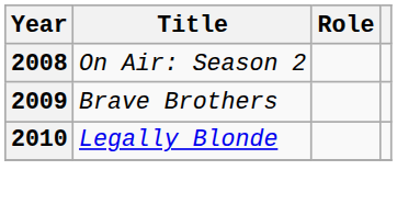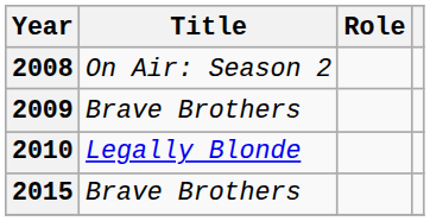+ row: 2015 | Brave Brothers
